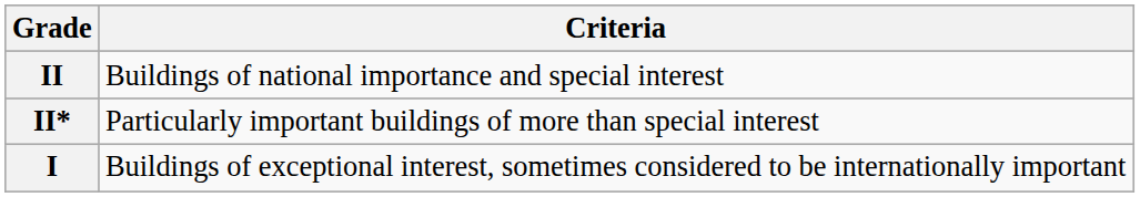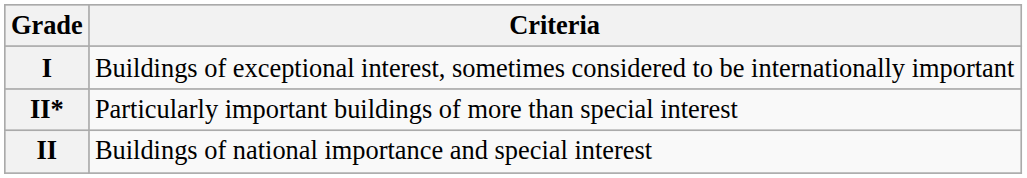rows swapped: I <-> II
